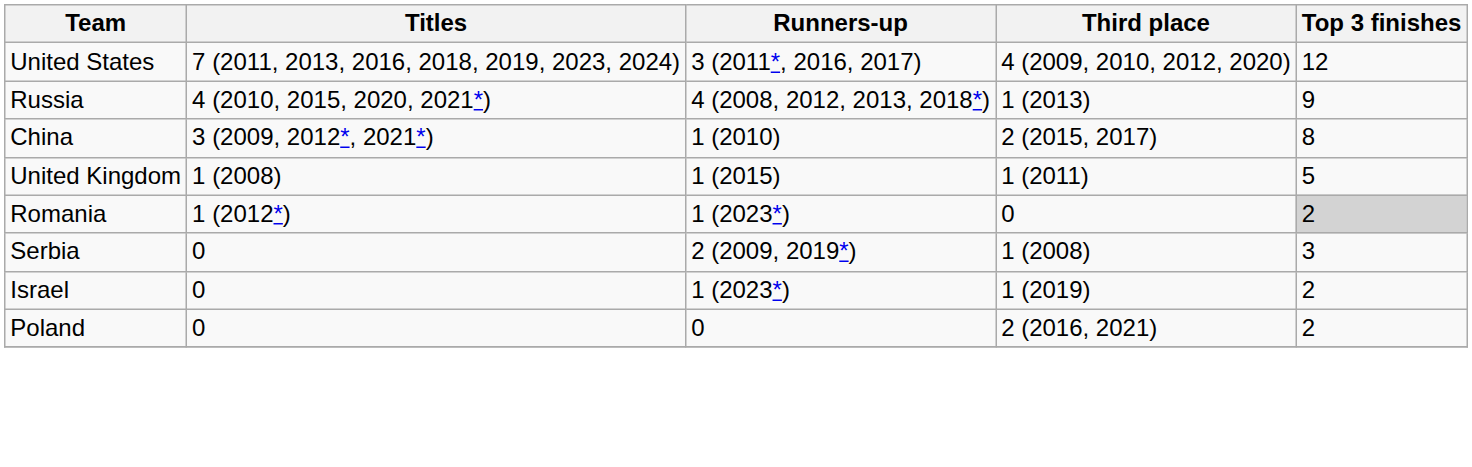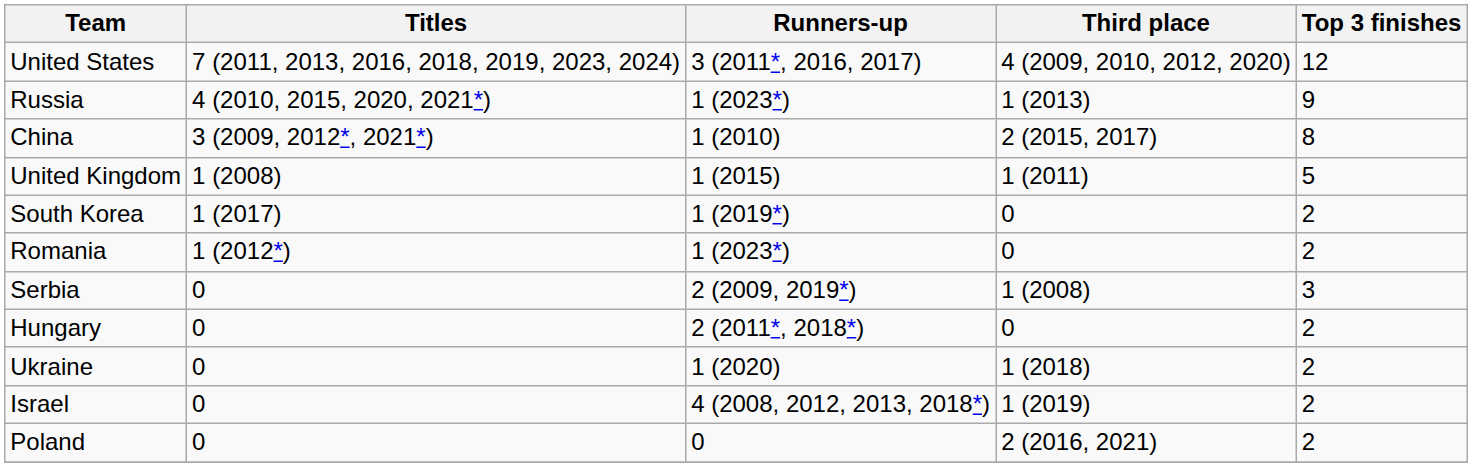Russia | Runners-up: 4 (2008, 2012, 2013, 2018*) -> 1 (2023*)
+ row: South Korea | 1 (2017) | 1 (2019*) | 0 | 2
Romania | Top 3 finishes: lightgrey background -> no background
+ row: Hungary | 0 | 2 (2011*, 2018*) | 0 | 2
+ row: Ukraine | 0 | 1 (2020) | 1 (2018) | 2
Israel | Runners-up: 1 (2023*) -> 4 (2008, 2012, 2013, 2018*)
